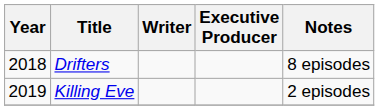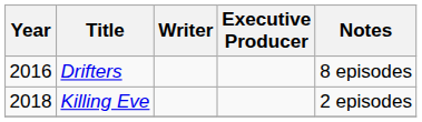Drifters | Year: 2018 -> 2016
Killing Eve | Year: 2019 -> 2018
